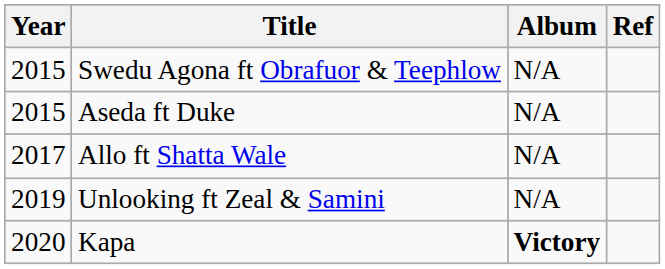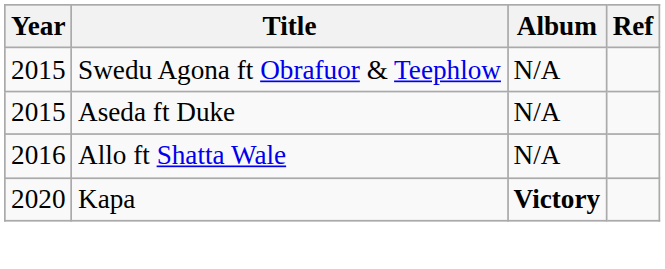Allo ft Shatta Wale | Year: 2017 -> 2016
- row: 2019 | Unlooking ft Zeal & Samini | N/A
